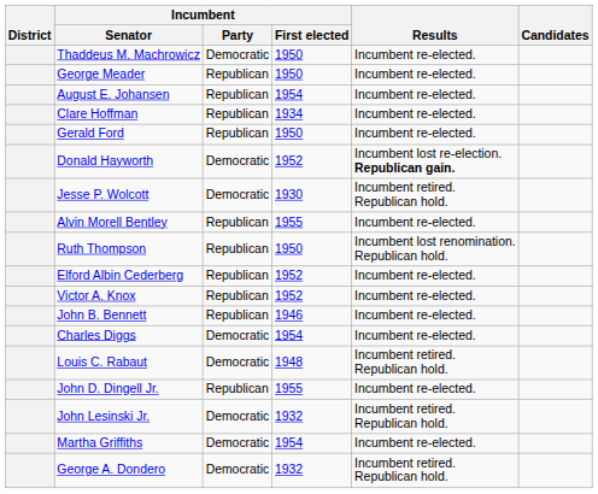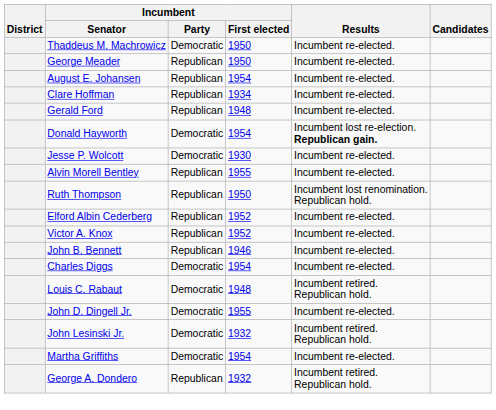Gerald Ford | Incumbent / First elected: 1950 -> 1948
Donald Hayworth | Incumbent / First elected: 1952 -> 1954
Jesse P. Wolcott | Results: Incumbent retired. Republican hold. -> Incumbent re-elected.
John D. Dingell Jr. | Incumbent / Party: Republican -> Democratic
George A. Dondero | Incumbent / Party: Democratic -> Republican
